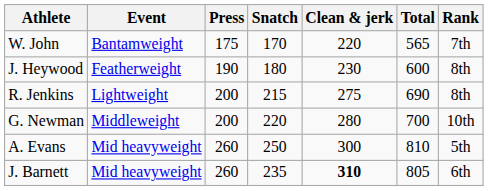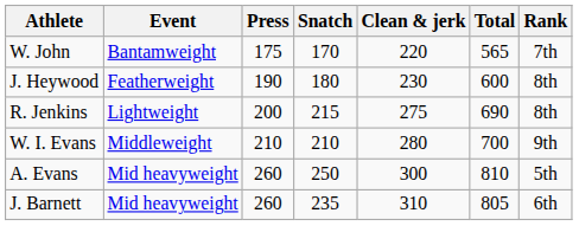+ row: W. I. Evans | Middleweight | 210 | 210 | 280 | 700 | 9th
- row: G. Newman | Middleweight | 200 | 220 | 280 | 700 | 10th
J. Barnett | Clean & jerk: bold -> normal
